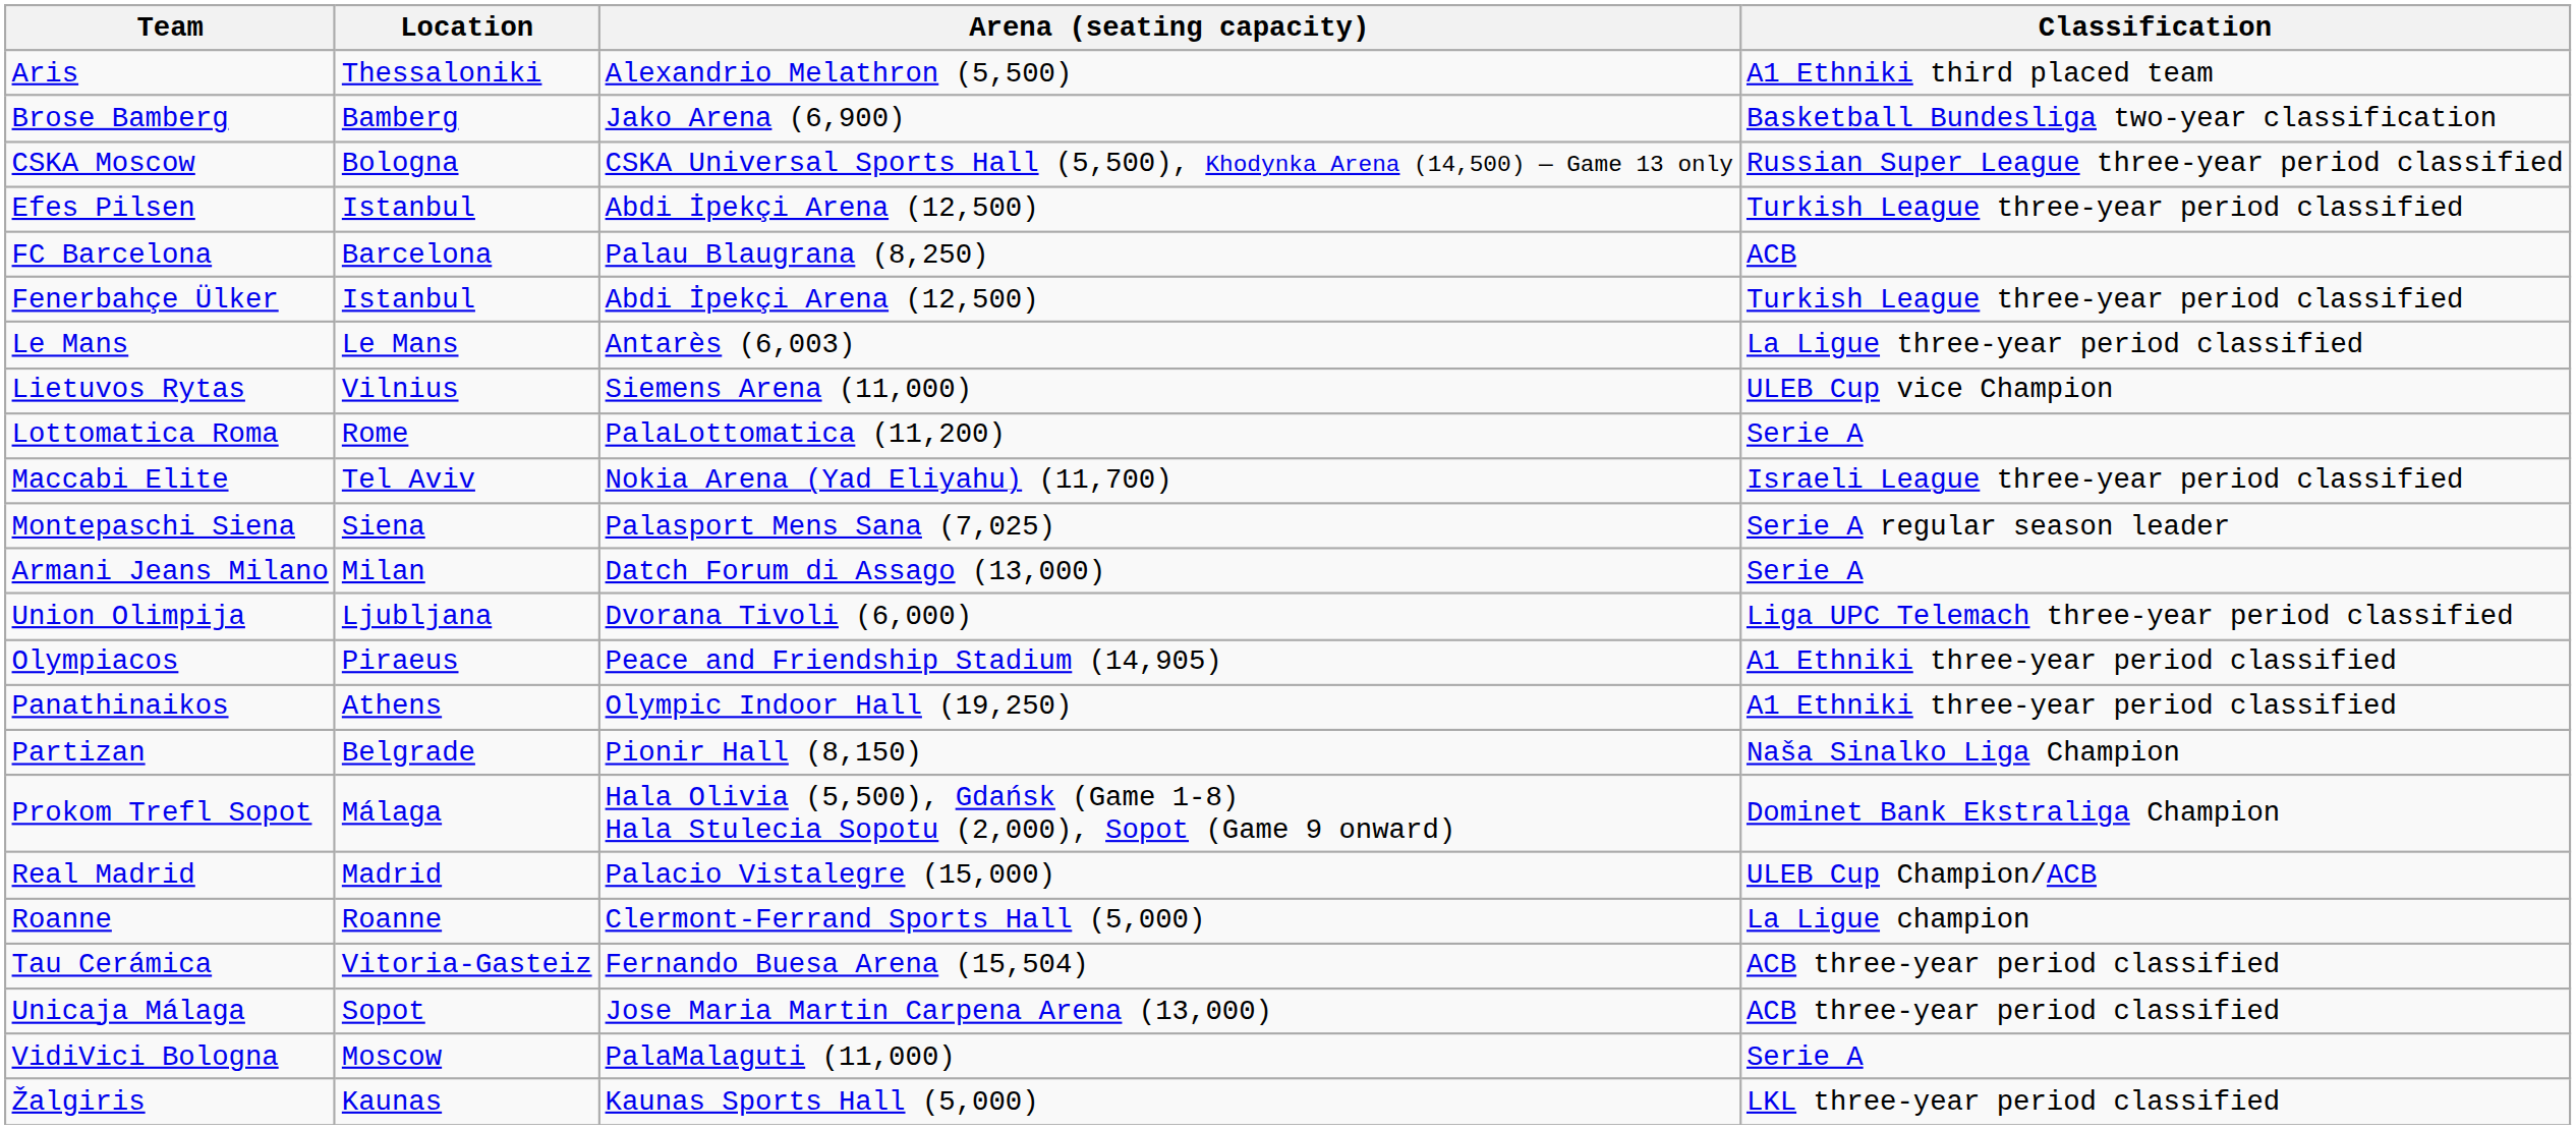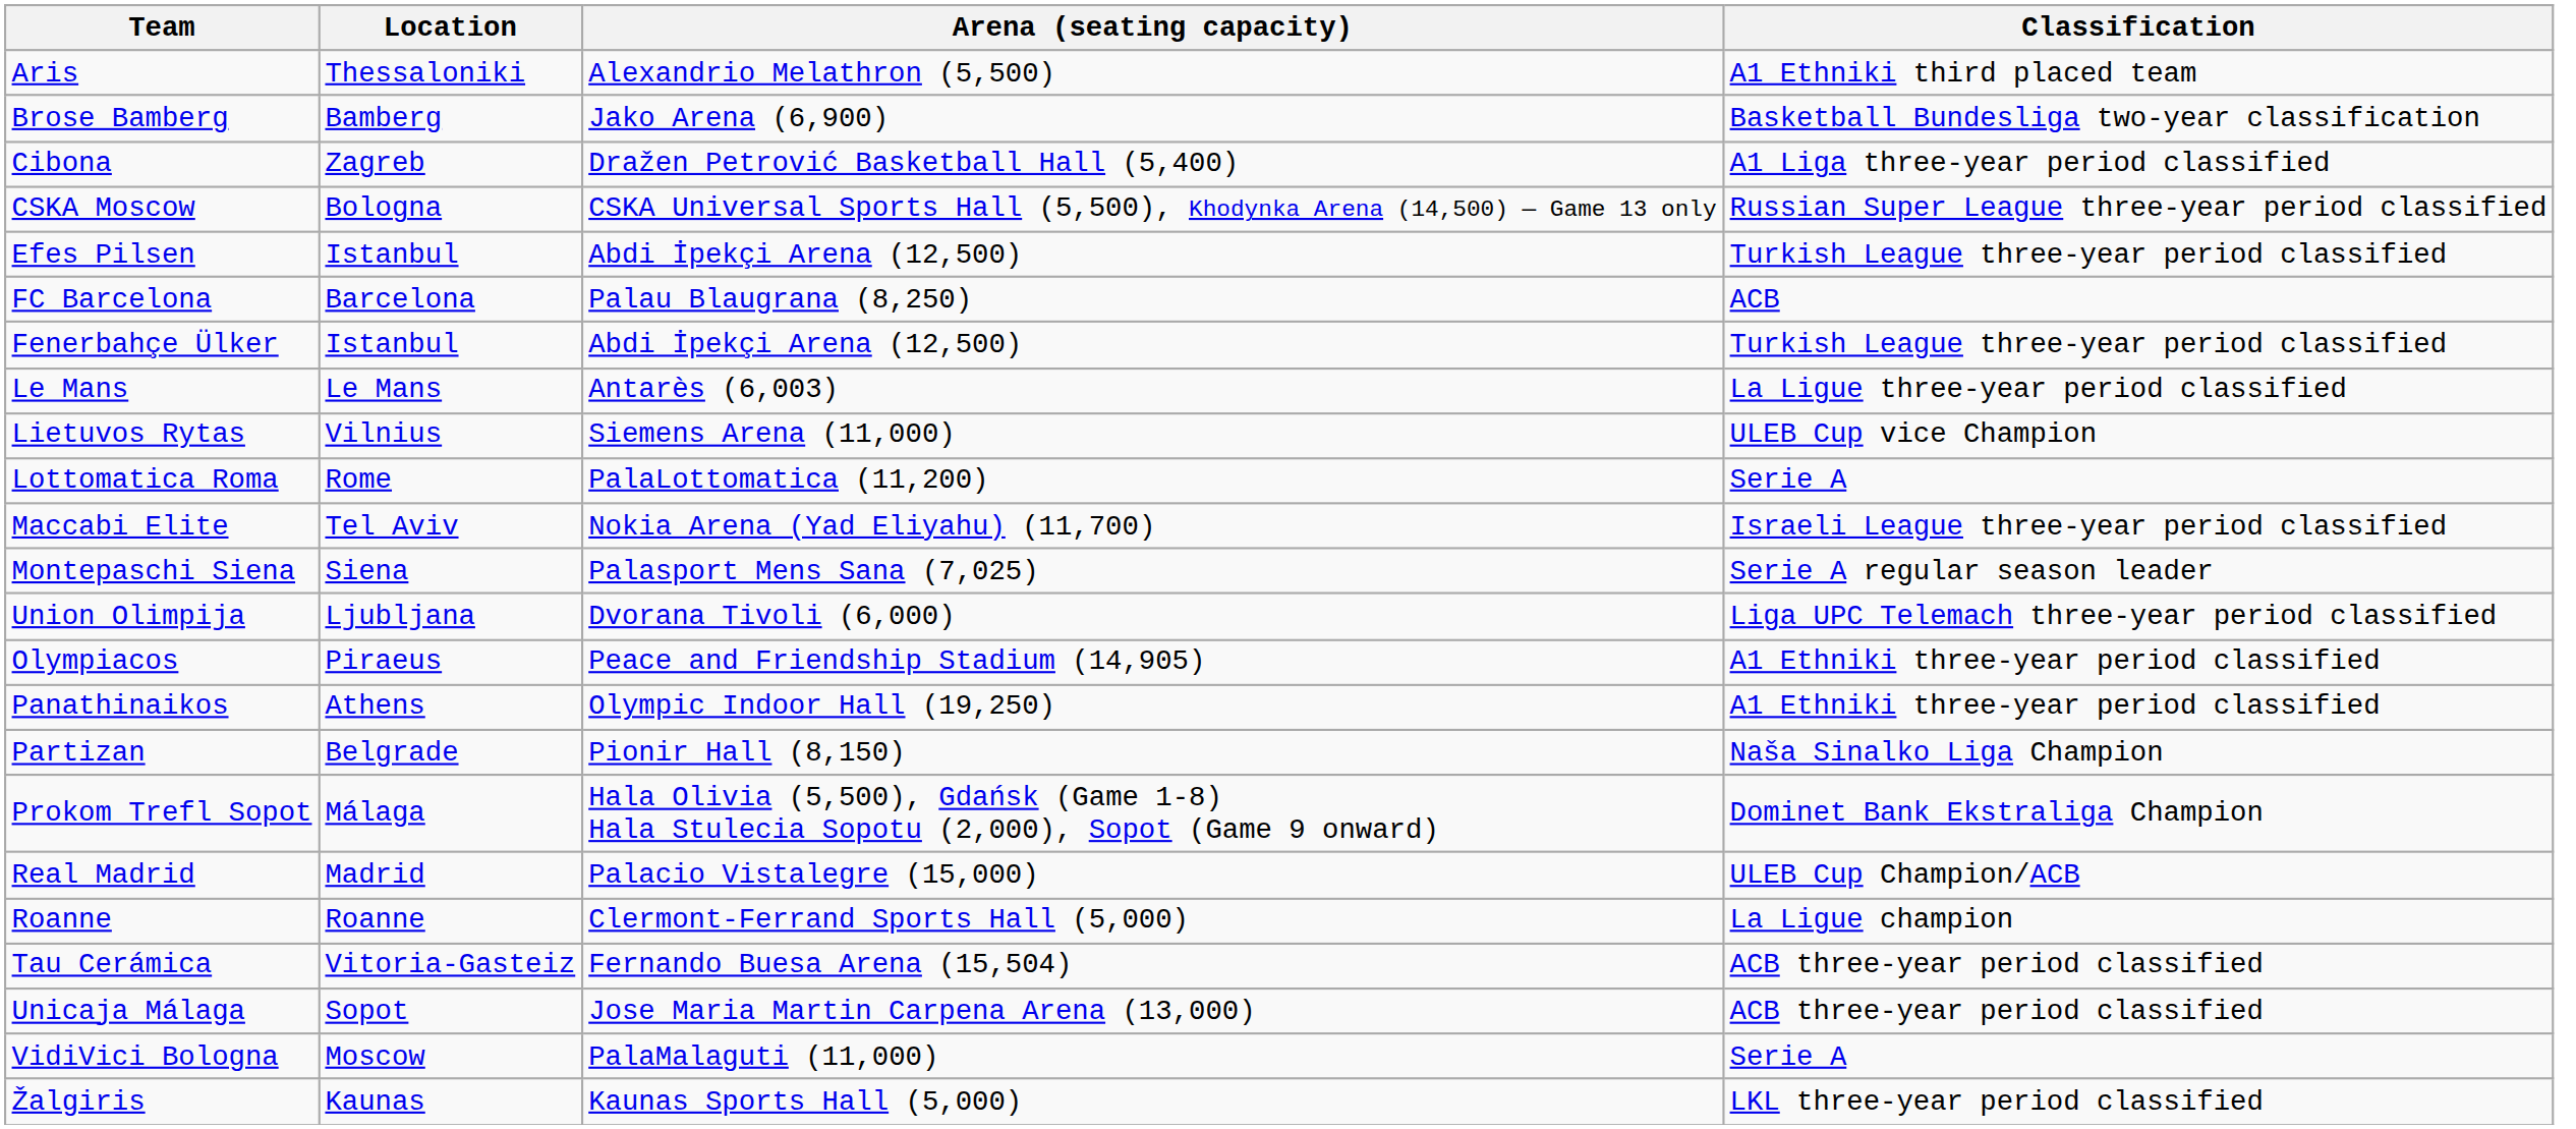+ row: Cibona | Zagreb | Dražen Petrović Basketball Hall (5,400) | A1 Liga three-year period classified
- row: Armani Jeans Milano | Milan | Datch Forum di Assago (13,000) | Serie A
